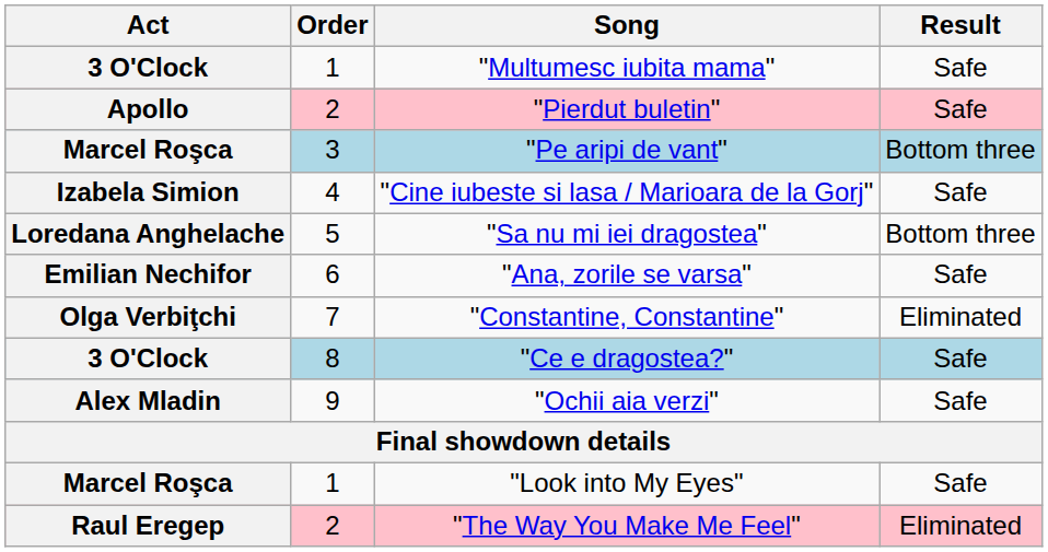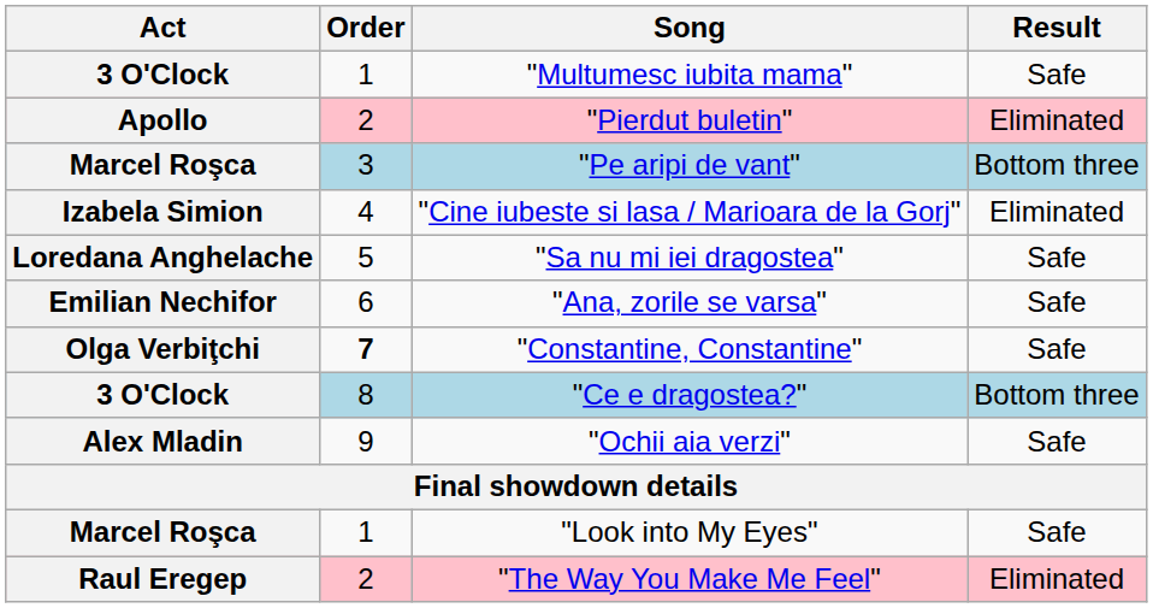"Pierdut buletin" | Result: Safe -> Eliminated
"Cine iubeste si lasa / Marioara de la Gorj" | Result: Safe -> Eliminated
"Sa nu mi iei dragostea" | Result: Bottom three -> Safe
"Constantine, Constantine" | Order: normal -> bold
"Constantine, Constantine" | Result: Eliminated -> Safe
"Ce e dragostea?" | Result: Safe -> Bottom three
